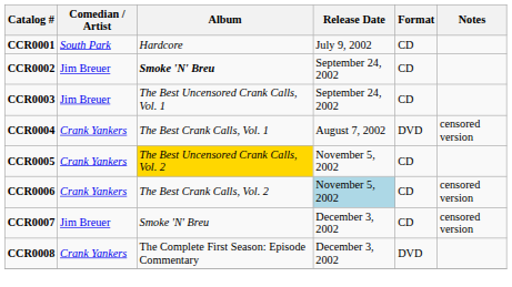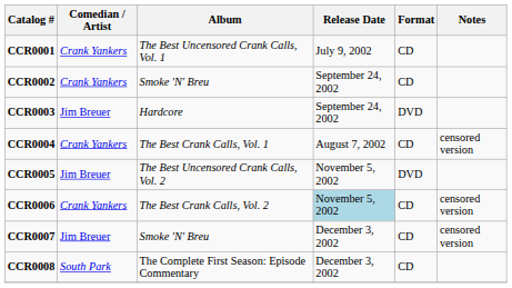CCR0001 | Comedian / Artist: South Park -> Crank Yankers
CCR0001 | Album: Hardcore -> The Best Uncensored Crank Calls, Vol. 1
CCR0002 | Comedian / Artist: Jim Breuer -> Crank Yankers
CCR0002 | Album: bold -> normal
CCR0003 | Album: The Best Uncensored Crank Calls, Vol. 1 -> Hardcore
CCR0003 | Format: CD -> DVD
CCR0004 | Format: DVD -> CD
CCR0005 | Comedian / Artist: Crank Yankers -> Jim Breuer
CCR0005 | Album: gold background -> no background
CCR0005 | Format: CD -> DVD
CCR0008 | Comedian / Artist: Crank Yankers -> South Park
CCR0008 | Format: DVD -> CD
